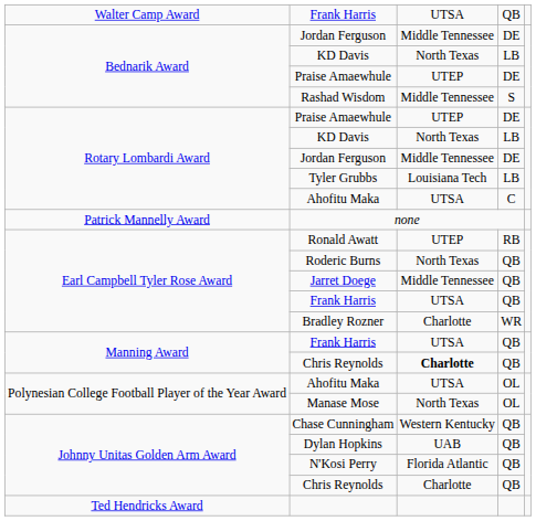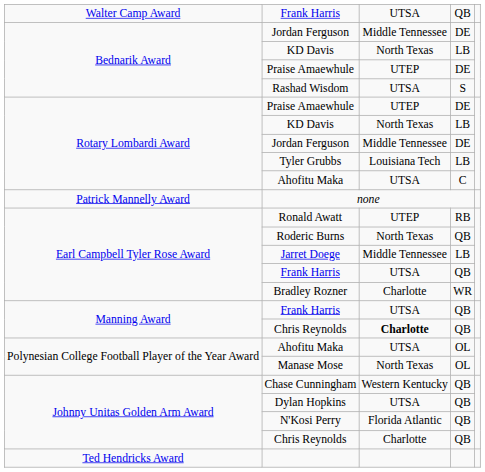Rashad Wisdom | column 3: Middle Tennessee -> UTSA
Jarret Doege | column 4: QB -> LB
Dylan Hopkins | column 3: UAB -> UTSA
